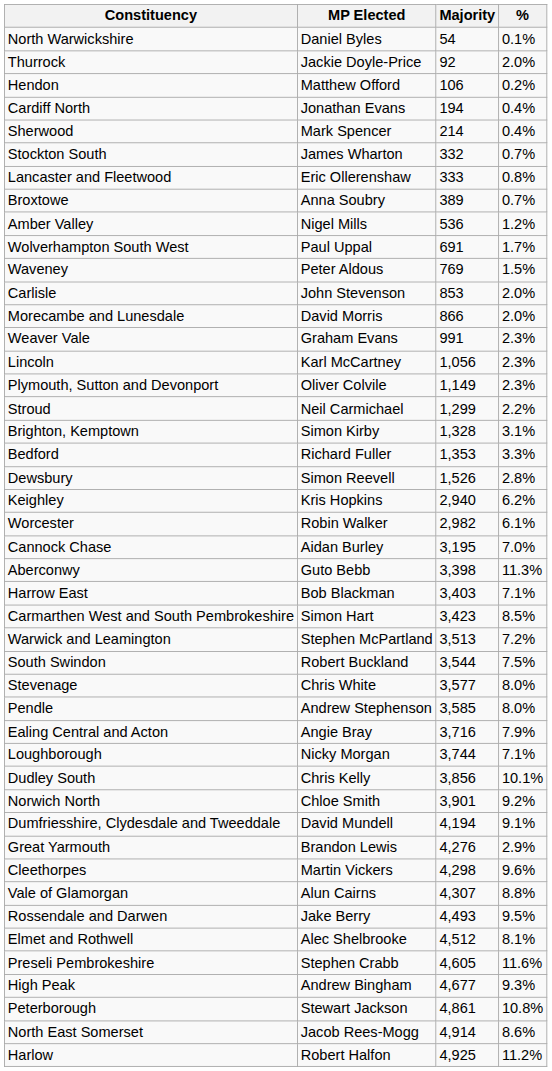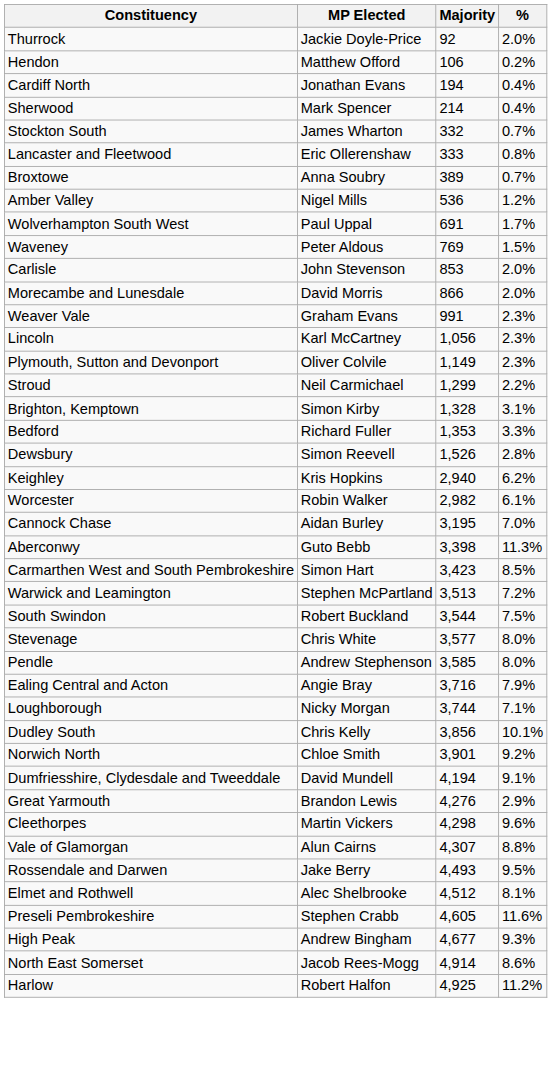- row: North Warwickshire | Daniel Byles | 54 | 0.1%
- row: Harrow East | Bob Blackman | 3,403 | 7.1%
- row: Peterborough | Stewart Jackson | 4,861 | 10.8%
